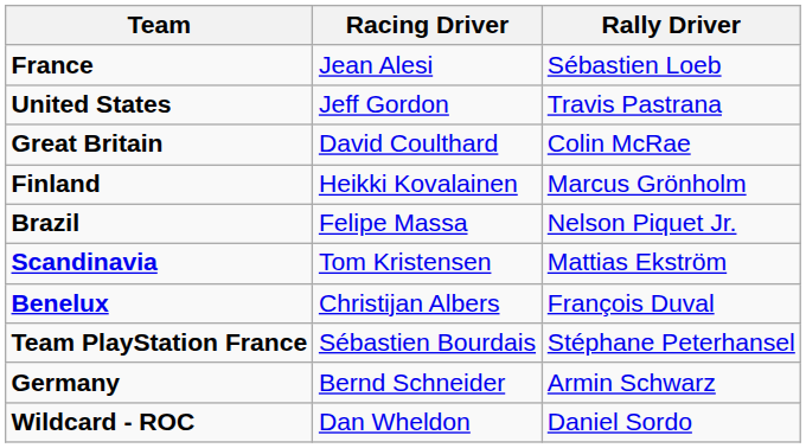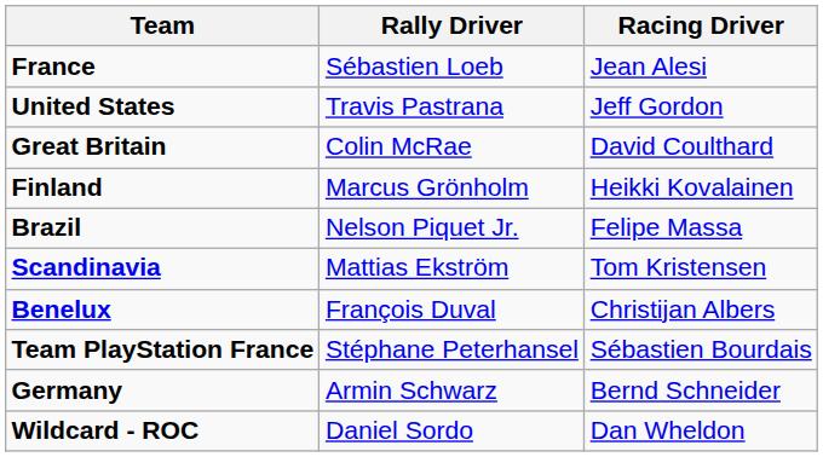columns swapped: Racing Driver <-> Rally Driver
